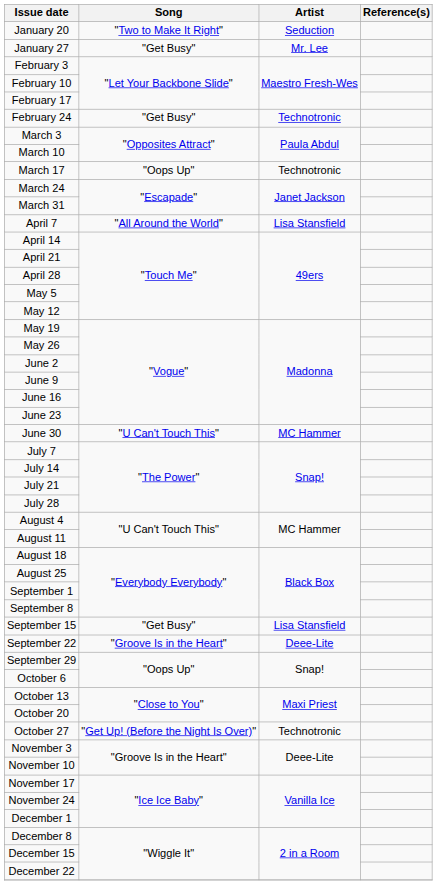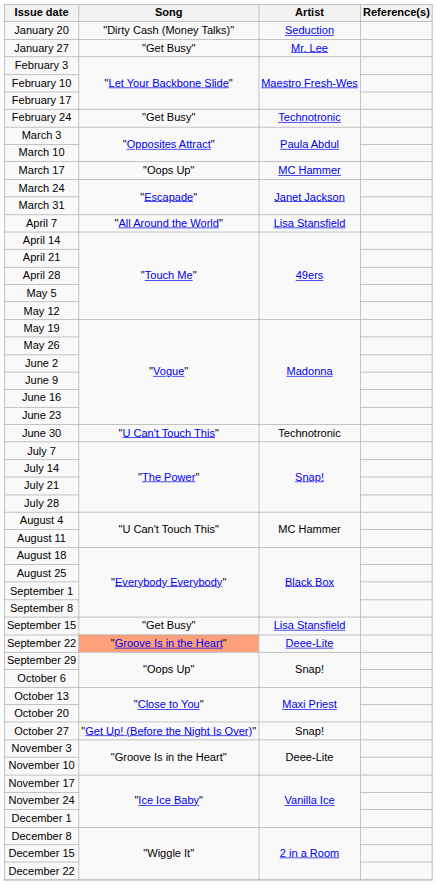January 20 | Song: "Two to Make It Right" -> "Dirty Cash (Money Talks)"
March 17 | Artist: Technotronic -> MC Hammer
June 30 | Artist: MC Hammer -> Technotronic
September 22 | Song: no background -> lightsalmon background
October 27 | Artist: Technotronic -> Snap!
